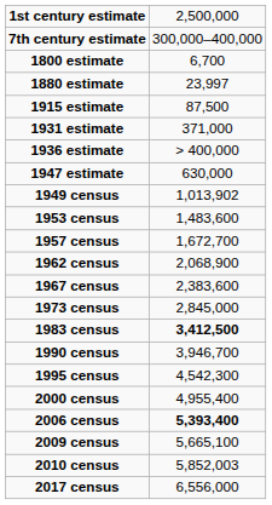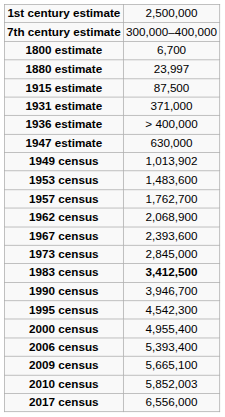1957 census | column 2: 1,672,700 -> 1,762,700
1967 census | column 2: 2,383,600 -> 2,393,600
2006 census | column 2: bold -> normal
